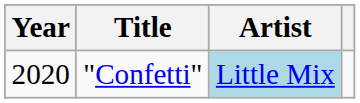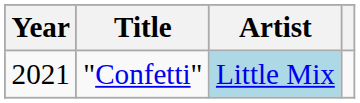"Confetti" | Year: 2020 -> 2021
